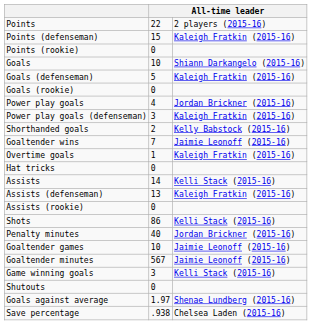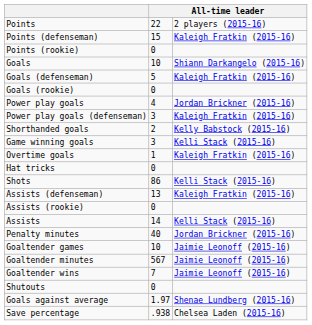rows swapped: Game winning goals <-> Goaltender wins
rows swapped: Assists <-> Shots
